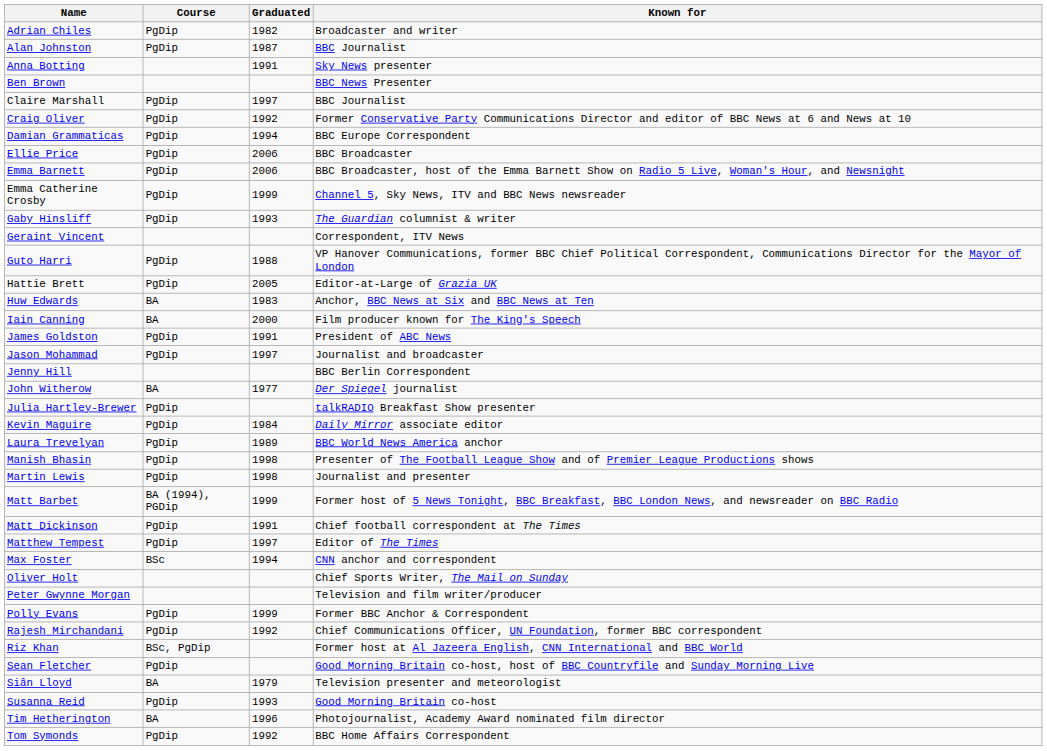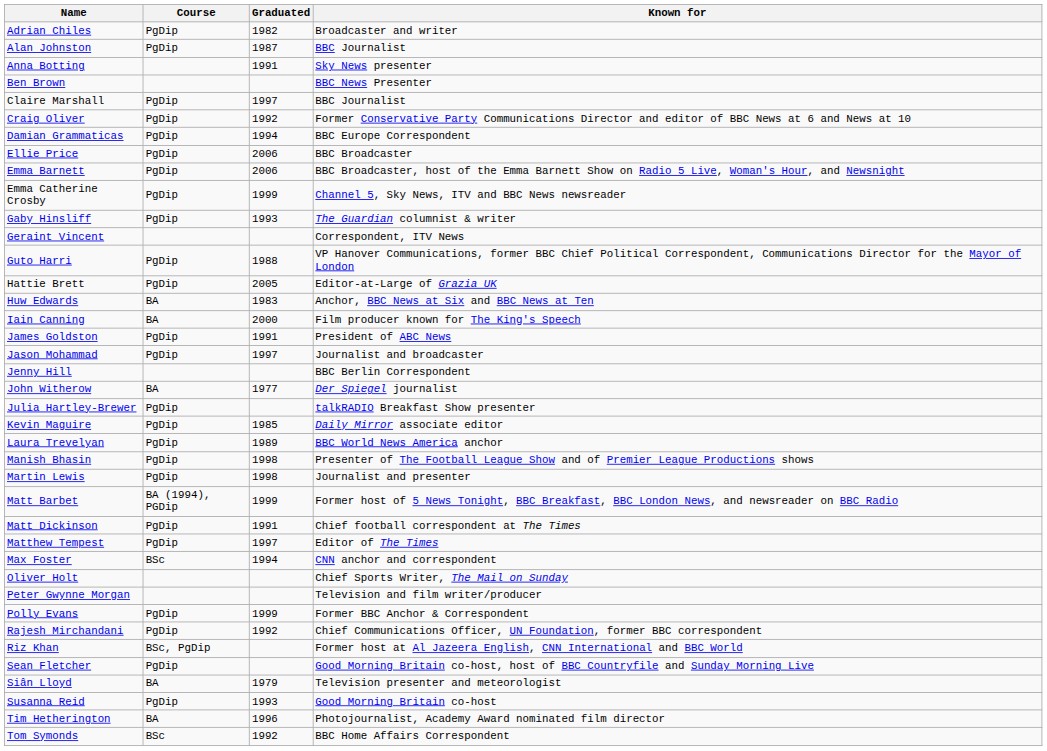Kevin Maguire | Graduated: 1984 -> 1985
Tom Symonds | Course: PgDip -> BSc
